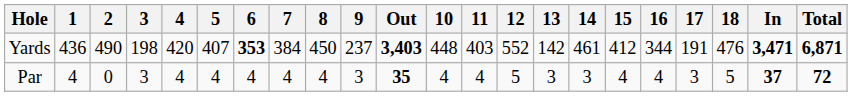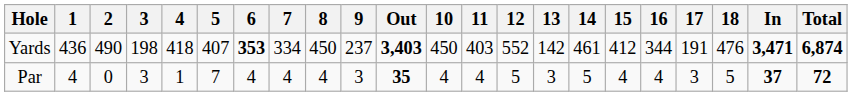Yards | 4: 420 -> 418
Yards | 7: 384 -> 334
Yards | 10: 448 -> 450
Yards | Total: 6,871 -> 6,874
Par | 4: 4 -> 1
Par | 5: 4 -> 7
Par | 14: 3 -> 5
